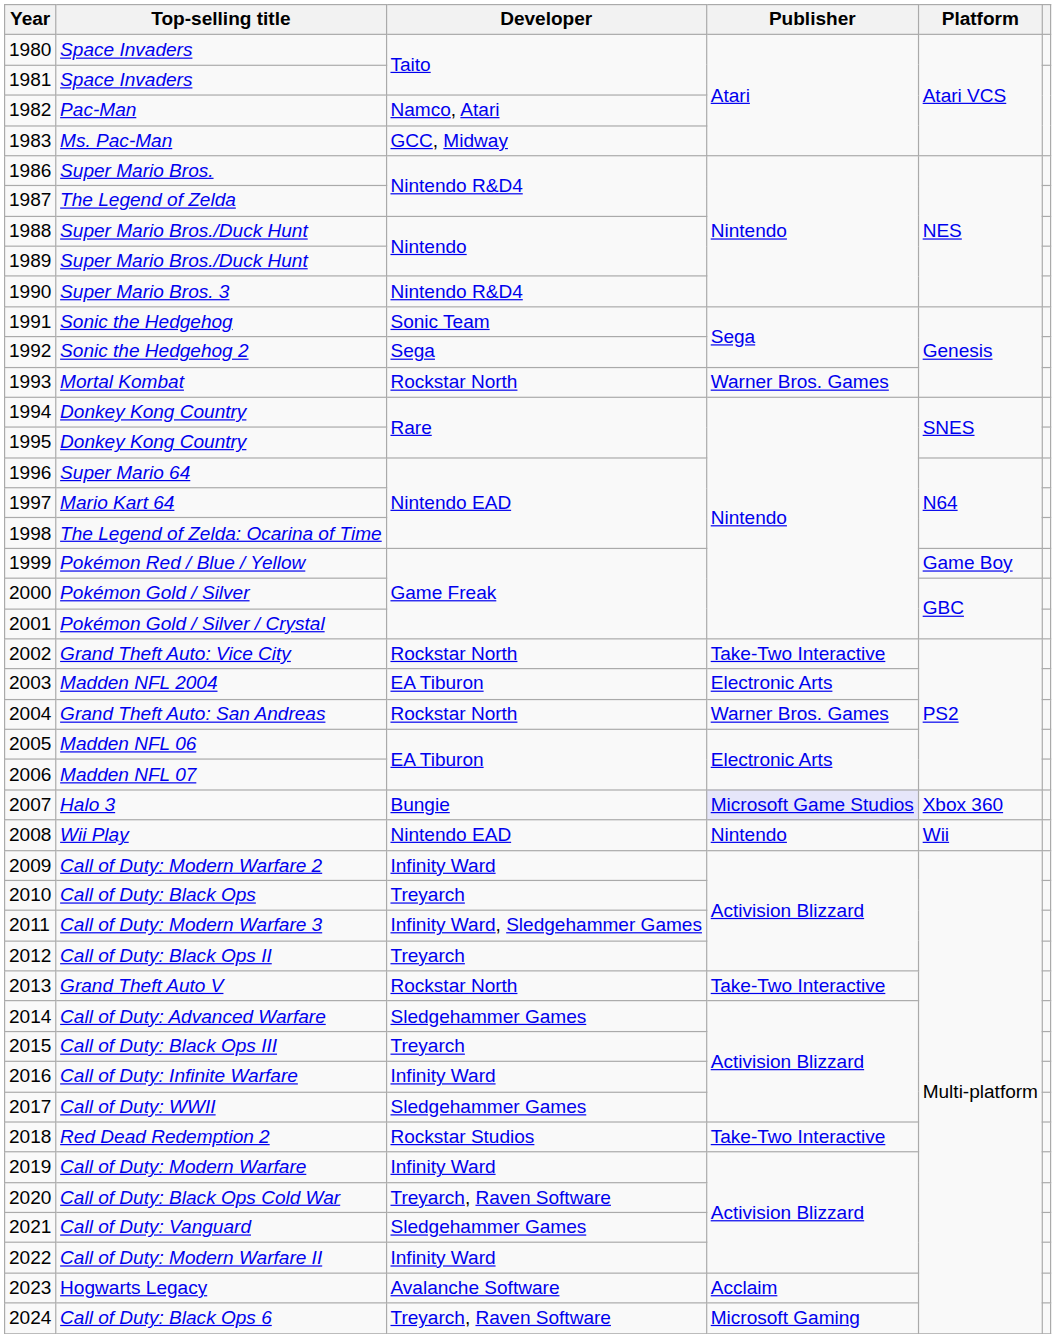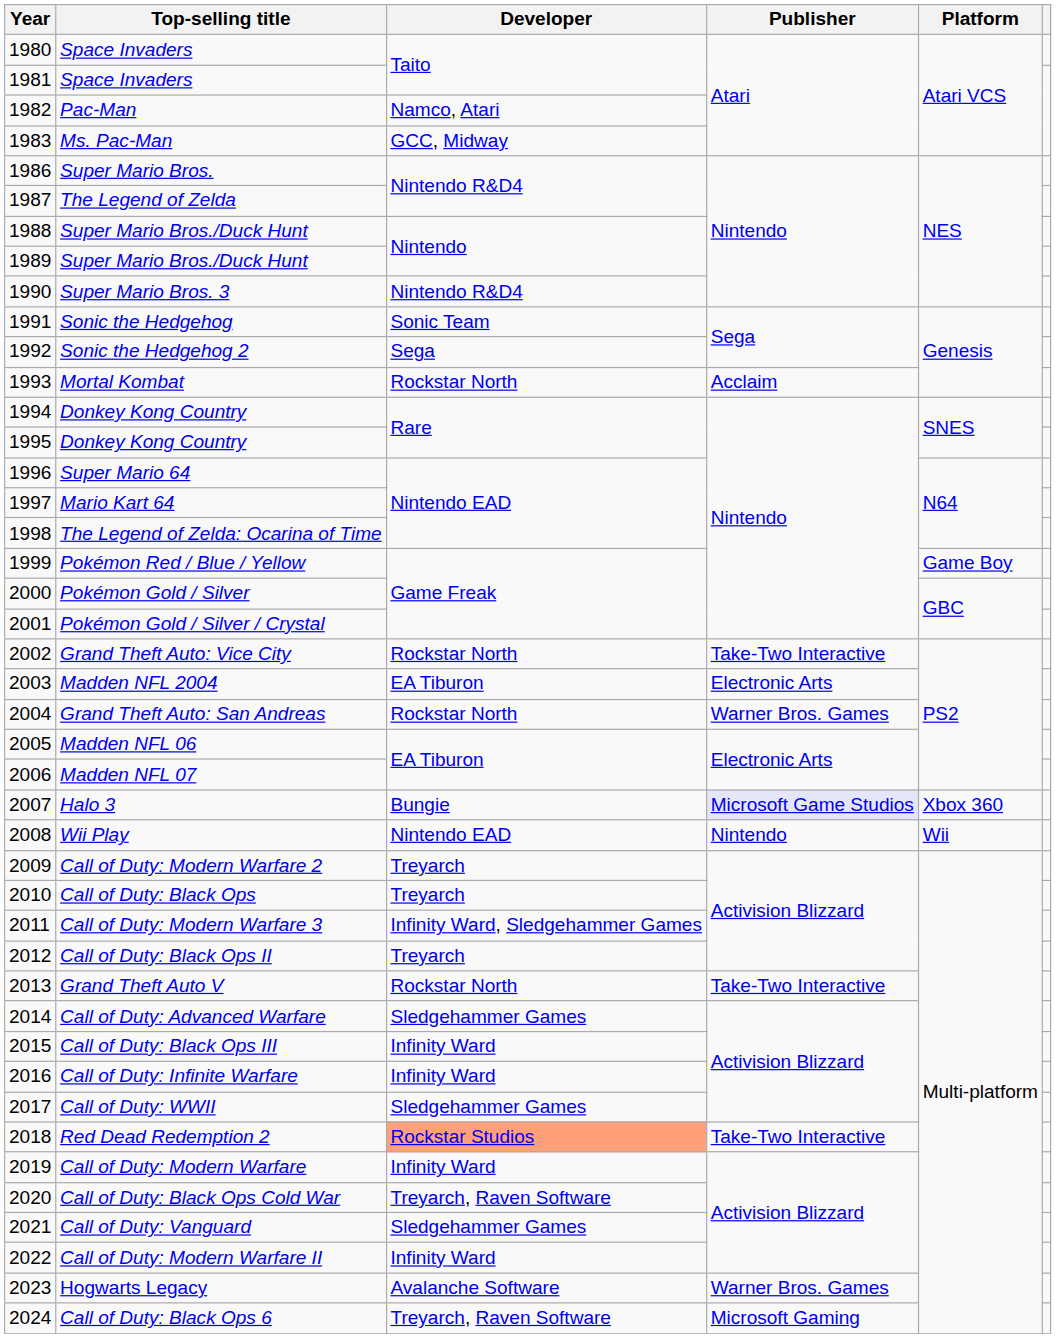Mortal Kombat | Publisher: Warner Bros. Games -> Acclaim
Call of Duty: Modern Warfare 2 | Developer: Infinity Ward -> Treyarch
Call of Duty: Black Ops III | Developer: Treyarch -> Infinity Ward
Red Dead Redemption 2 | Developer: no background -> lightsalmon background
Hogwarts Legacy | Publisher: Acclaim -> Warner Bros. Games
